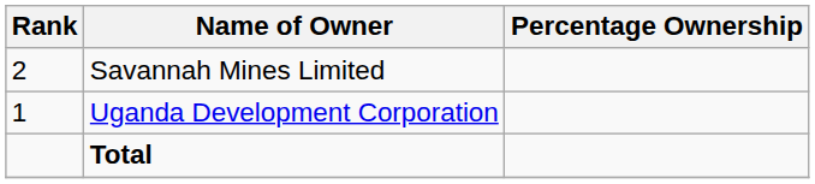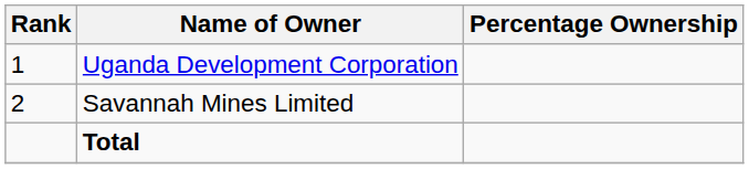rows swapped: Uganda Development Corporation <-> Savannah Mines Limited
